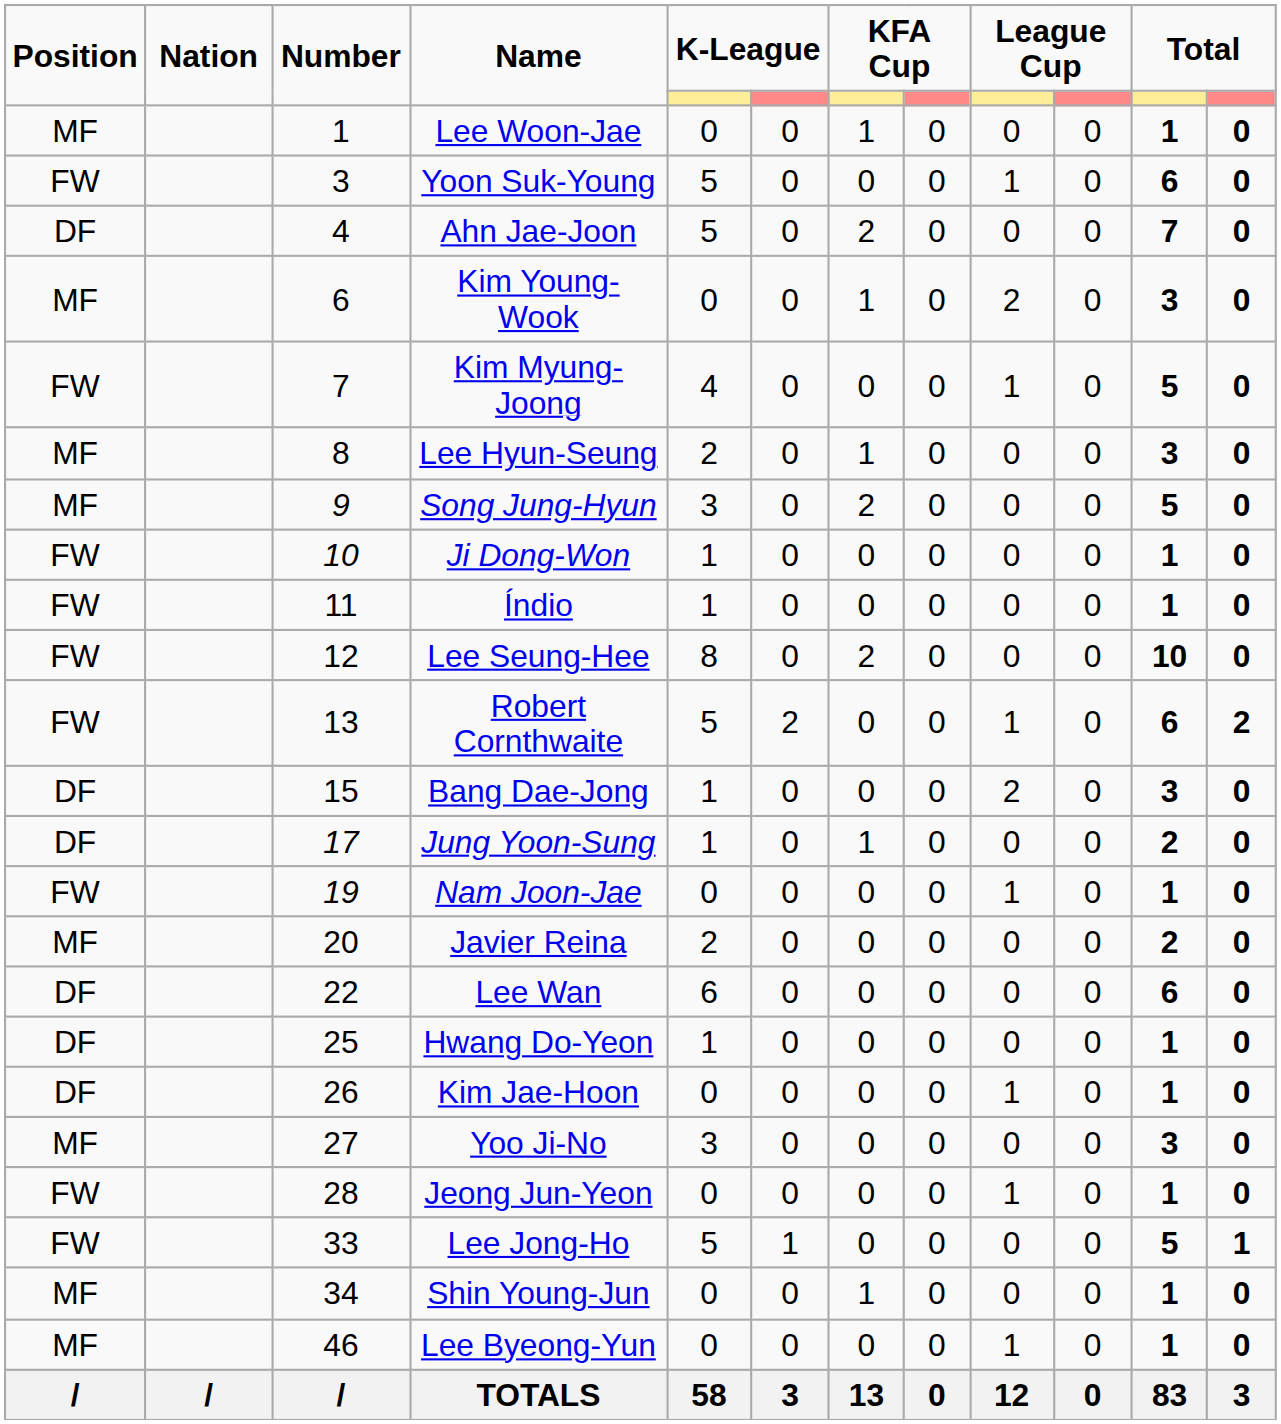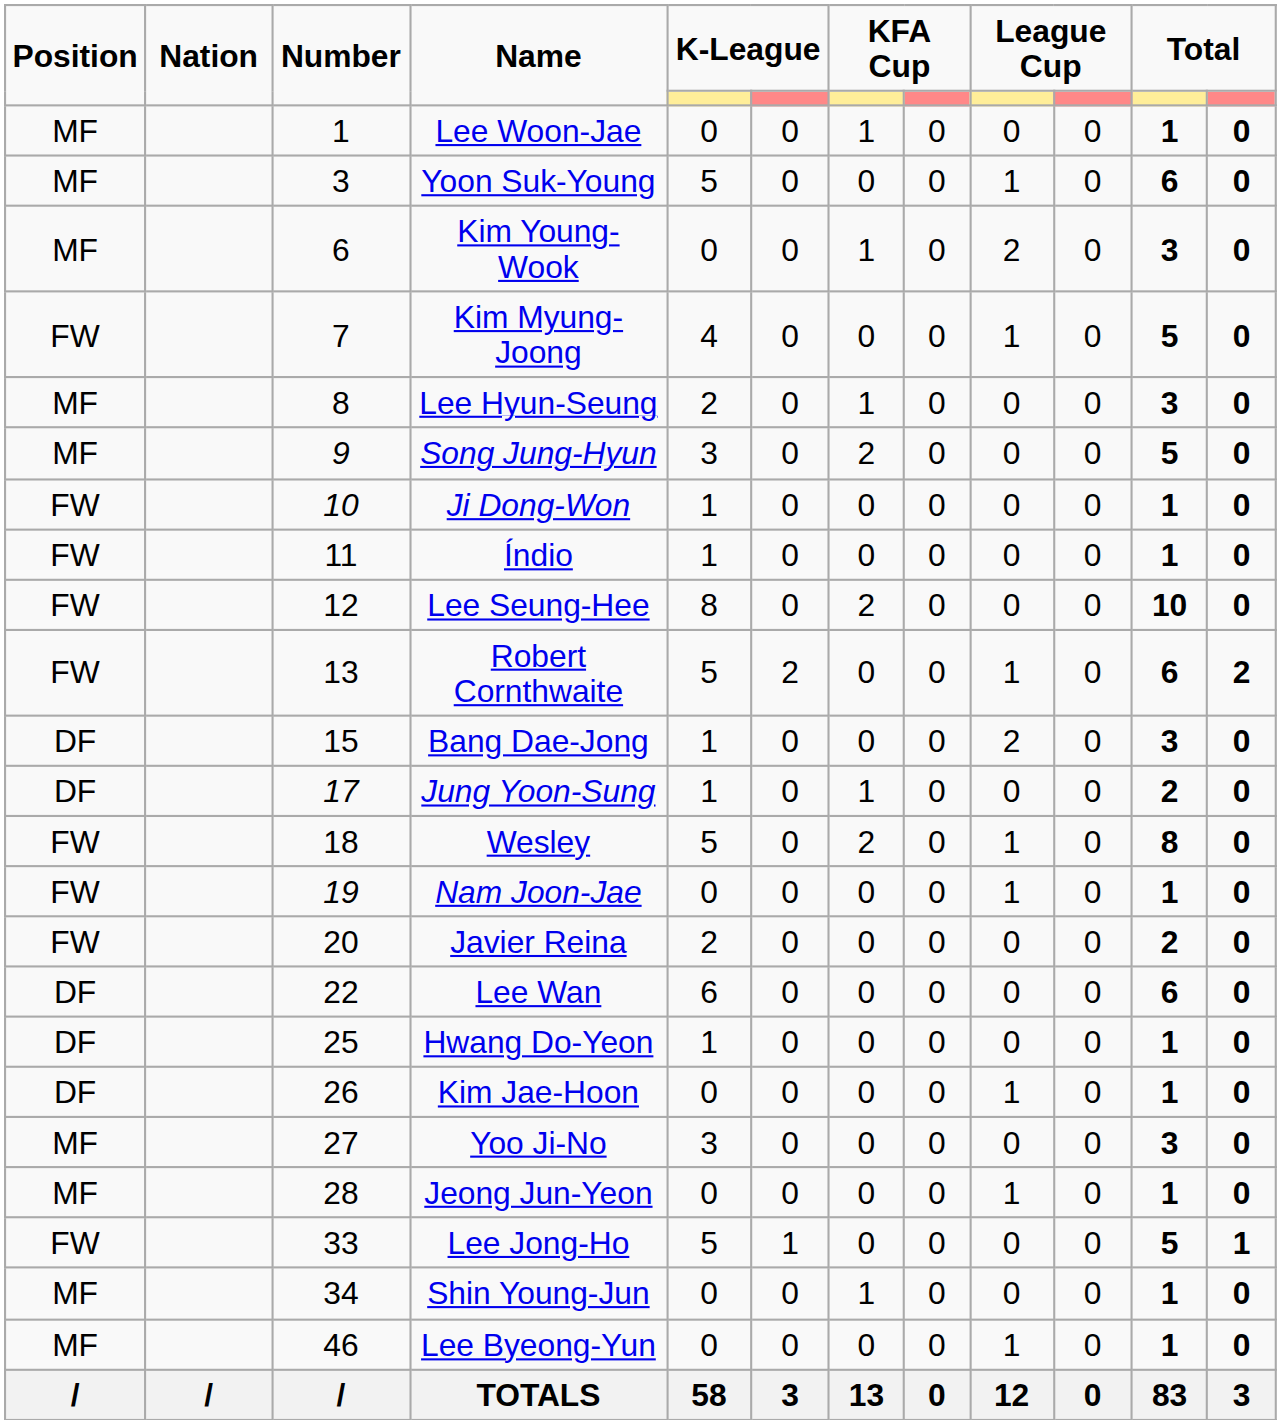Yoon Suk-Young | Position: FW -> MF
- row: DF | 4 | Ahn Jae-Joon | 5 | 0 | 2 | 0 | 0 | 0 | 7 | 0
+ row: FW | 18 | Wesley | 5 | 0 | 2 | 0 | 1 | 0 | 8 | 0
Javier Reina | Position: MF -> FW
Jeong Jun-Yeon | Position: FW -> MF
